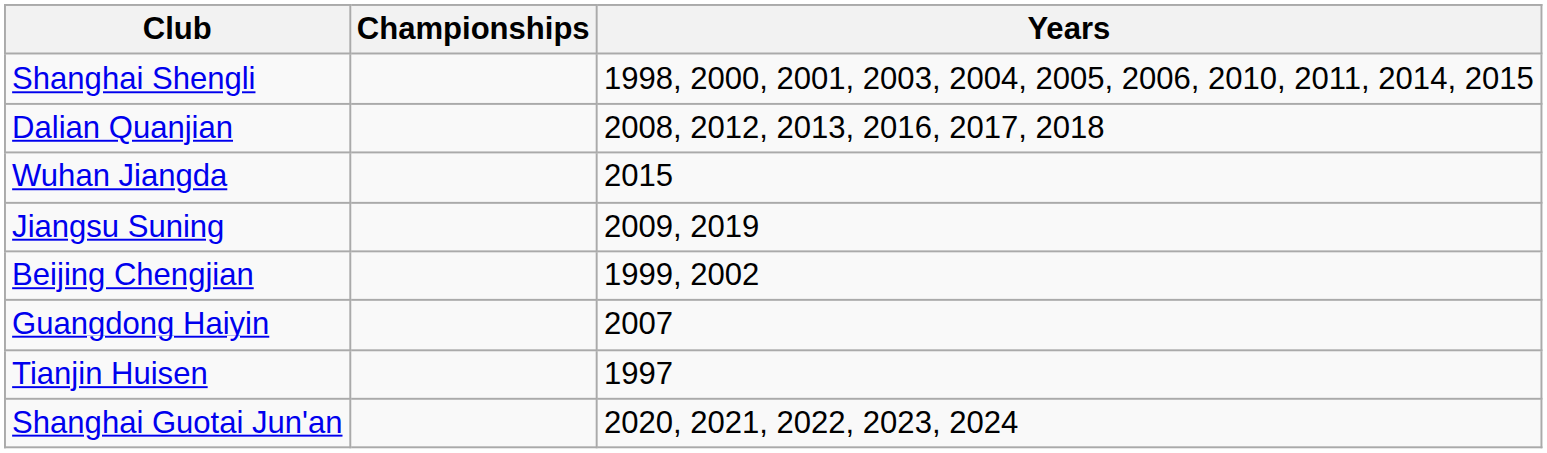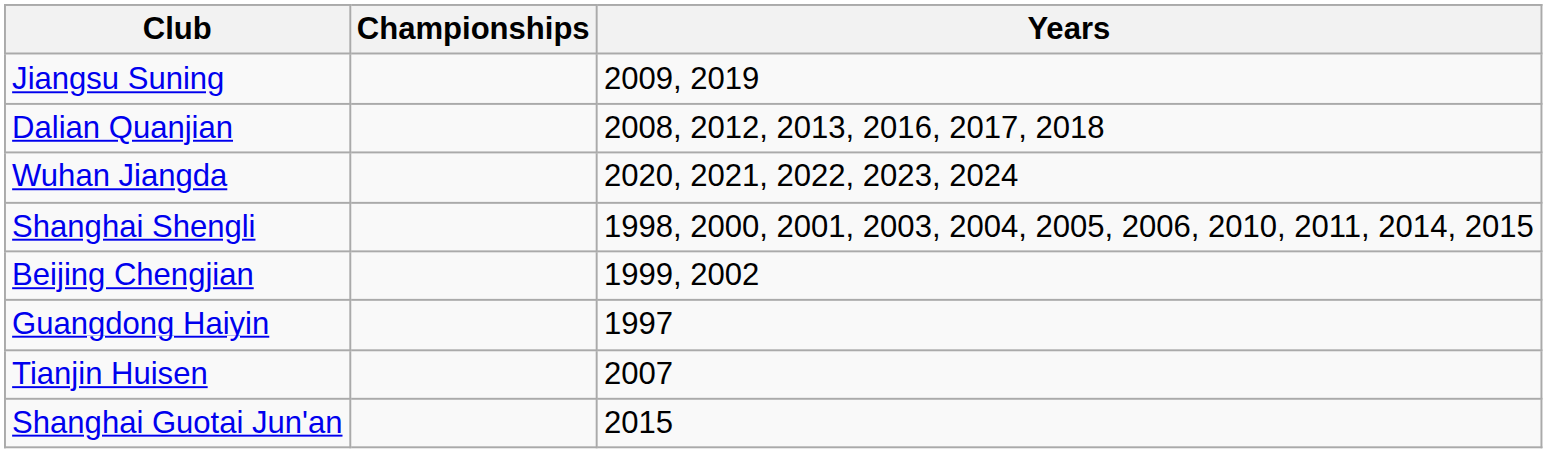rows swapped: Shanghai Shengli <-> Jiangsu Suning
Wuhan Jiangda | Years: 2015 -> 2020, 2021, 2022, 2023, 2024
Guangdong Haiyin | Years: 2007 -> 1997
Tianjin Huisen | Years: 1997 -> 2007
Shanghai Guotai Jun'an | Years: 2020, 2021, 2022, 2023, 2024 -> 2015
